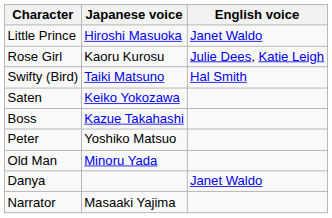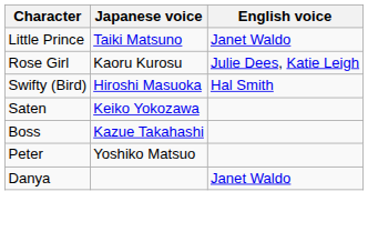Little Prince | Japanese voice: Hiroshi Masuoka -> Taiki Matsuno
Swifty (Bird) | Japanese voice: Taiki Matsuno -> Hiroshi Masuoka
- row: Old Man | Minoru Yada
- row: Narrator | Masaaki Yajima
